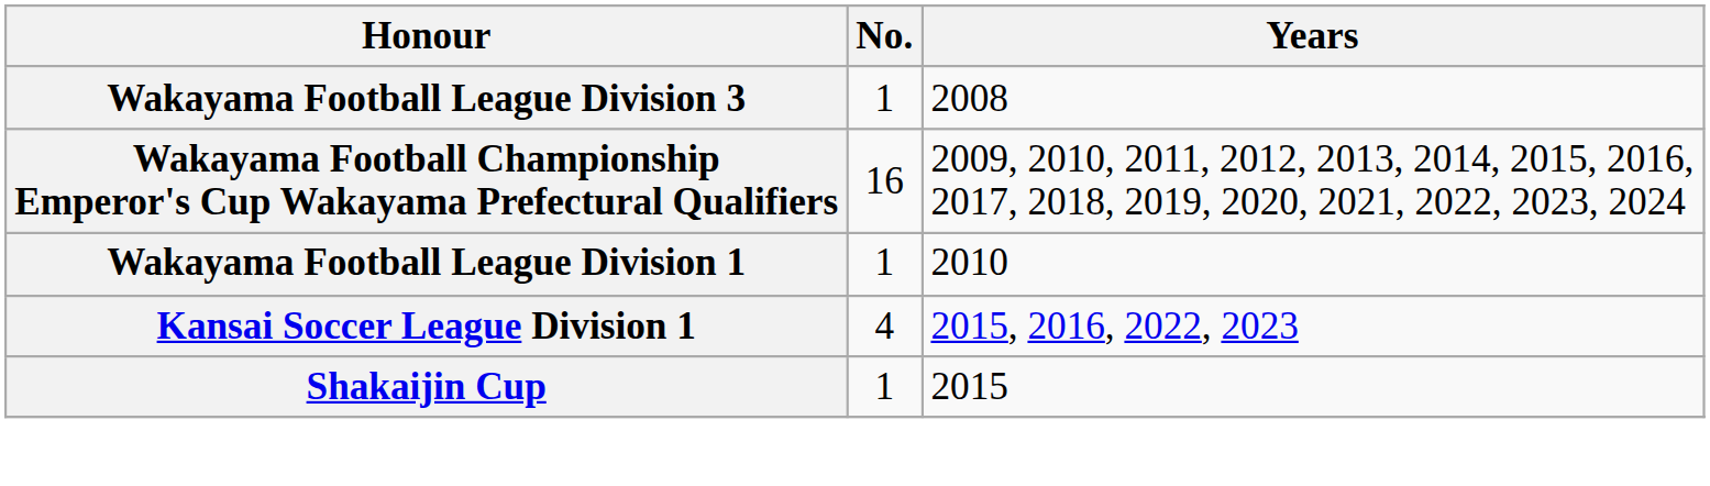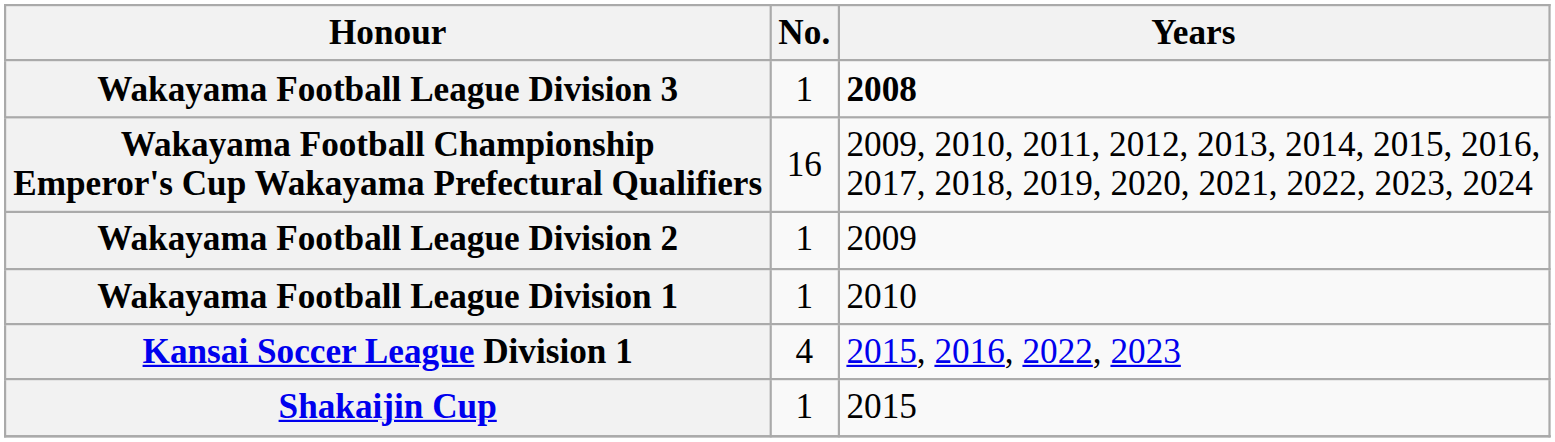Wakayama Football League Division 3 | Years: normal -> bold
+ row: Wakayama Football League Division 2 | 1 | 2009
